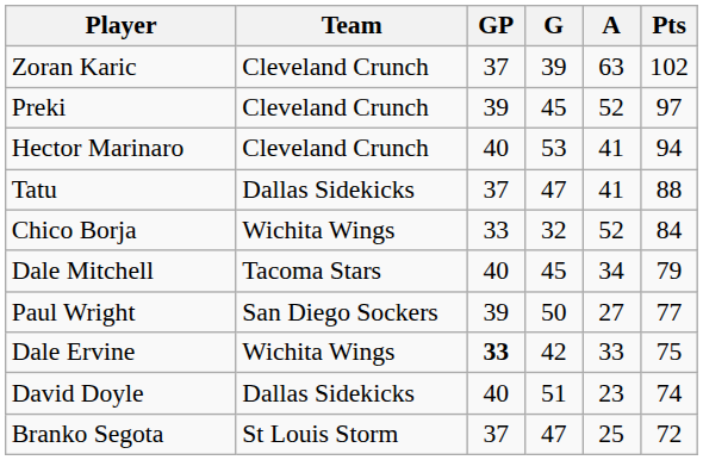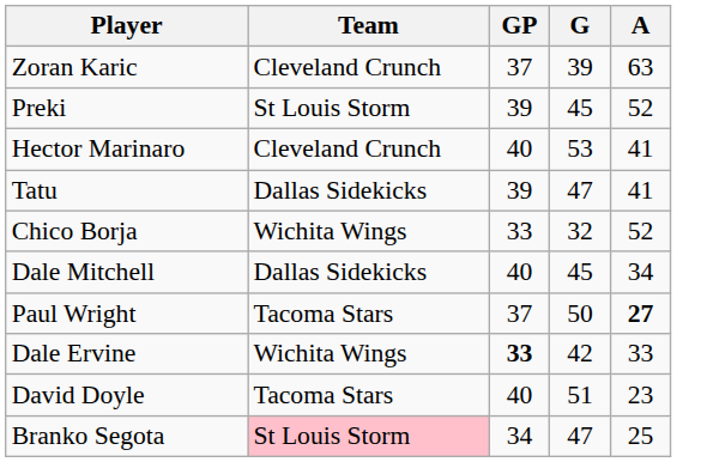- column: Pts | 102 | 97 | 94 | 88 | 84 | 79 | 77 | 75 | 74 | 72
Preki | Team: Cleveland Crunch -> St Louis Storm
Tatu | GP: 37 -> 39
Dale Mitchell | Team: Tacoma Stars -> Dallas Sidekicks
Paul Wright | Team: San Diego Sockers -> Tacoma Stars
Paul Wright | GP: 39 -> 37
Paul Wright | A: normal -> bold
David Doyle | Team: Dallas Sidekicks -> Tacoma Stars
Branko Segota | Team: no background -> pink background
Branko Segota | GP: 37 -> 34
